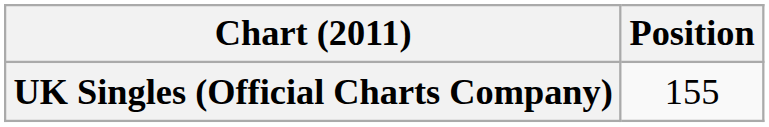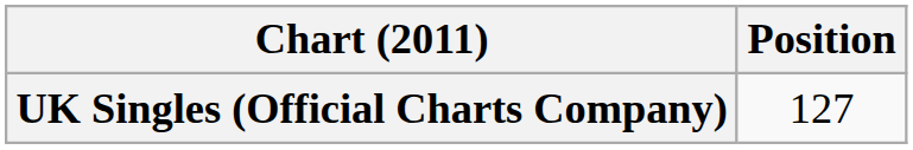UK Singles (Official Charts Company) | Position: 155 -> 127
